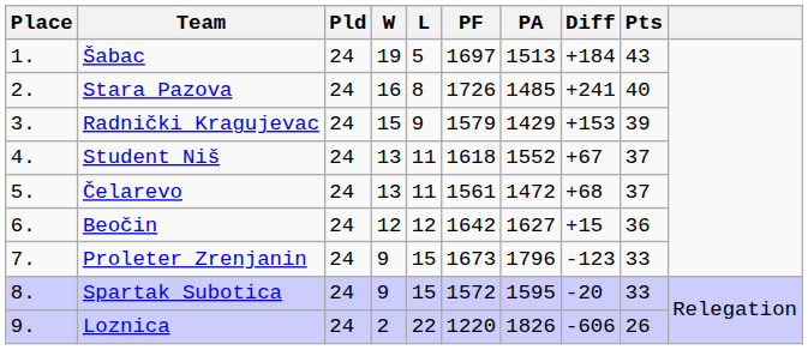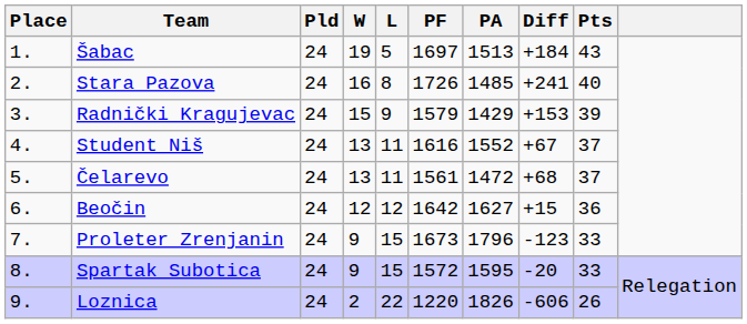Student Niš | PF: 1618 -> 1616
